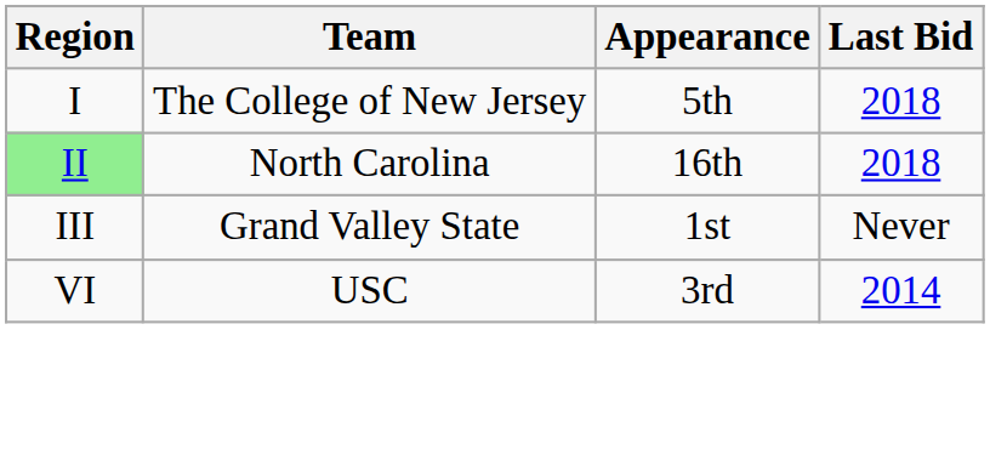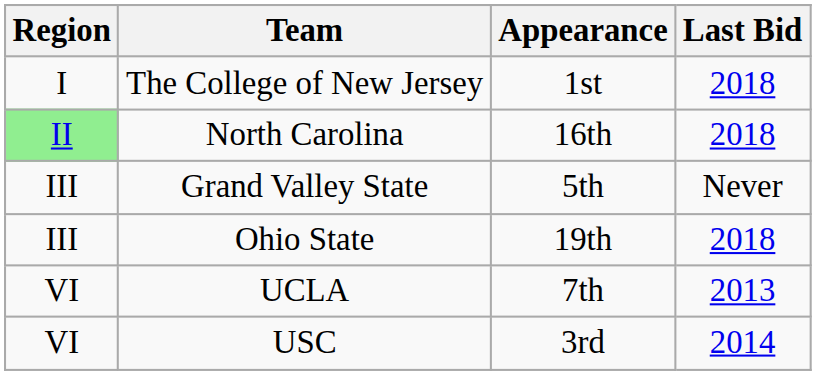The College of New Jersey | Appearance: 5th -> 1st
Grand Valley State | Appearance: 1st -> 5th
+ row: III | Ohio State | 19th | 2018
+ row: VI | UCLA | 7th | 2013
